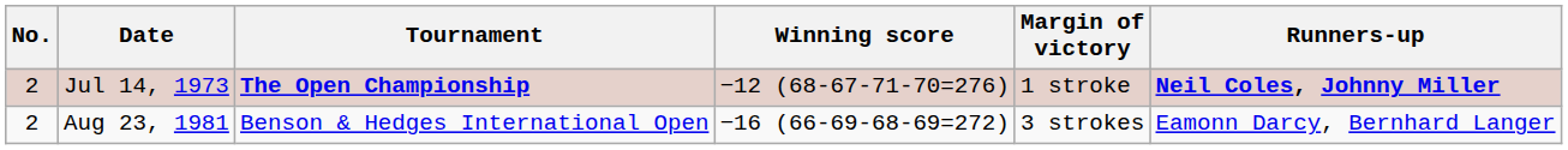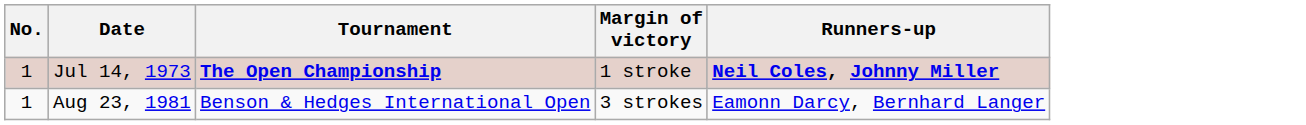- column: Winning score | −12 (68-67-71-70=276) | −16 (66-69-68-69=272)
Jul 14, 1973 | No.: 2 -> 1
Aug 23, 1981 | No.: 2 -> 1
